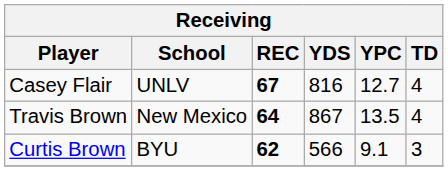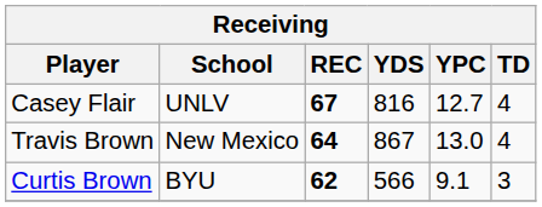Travis Brown | YPC: 13.5 -> 13.0
